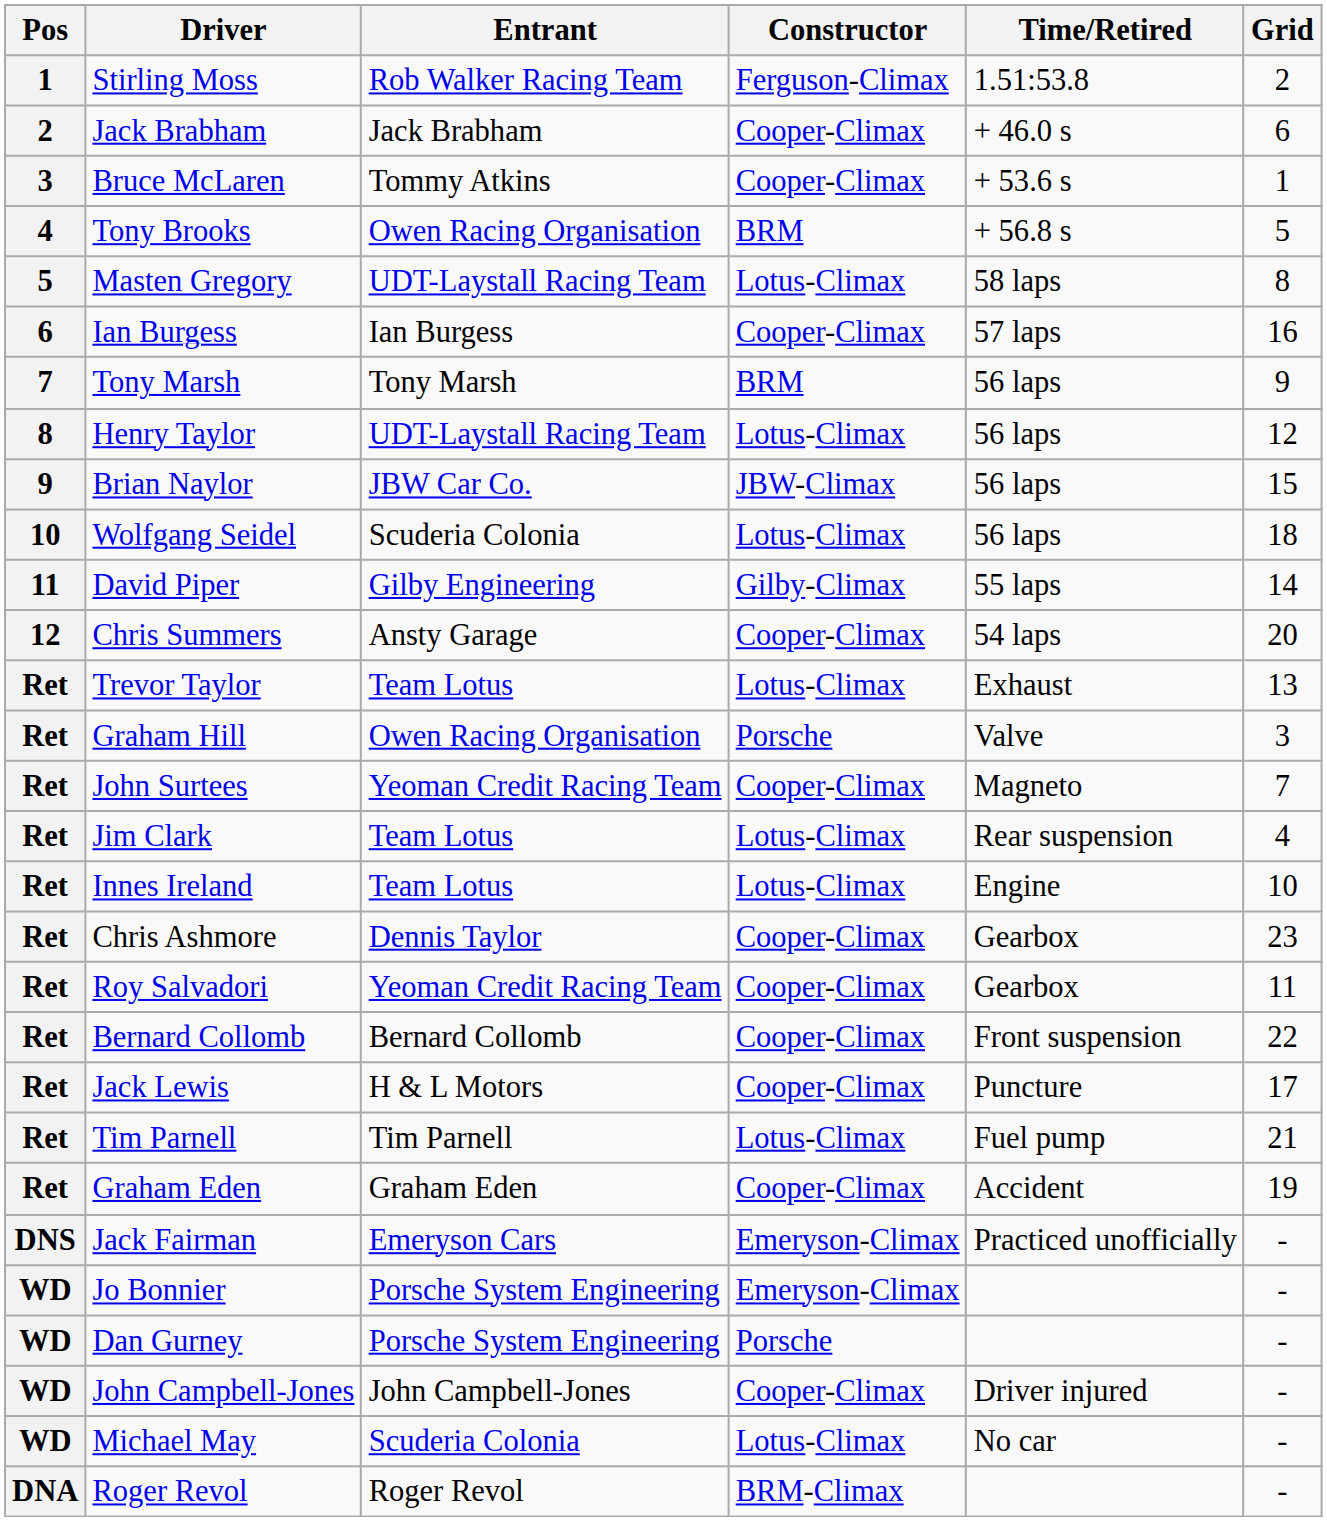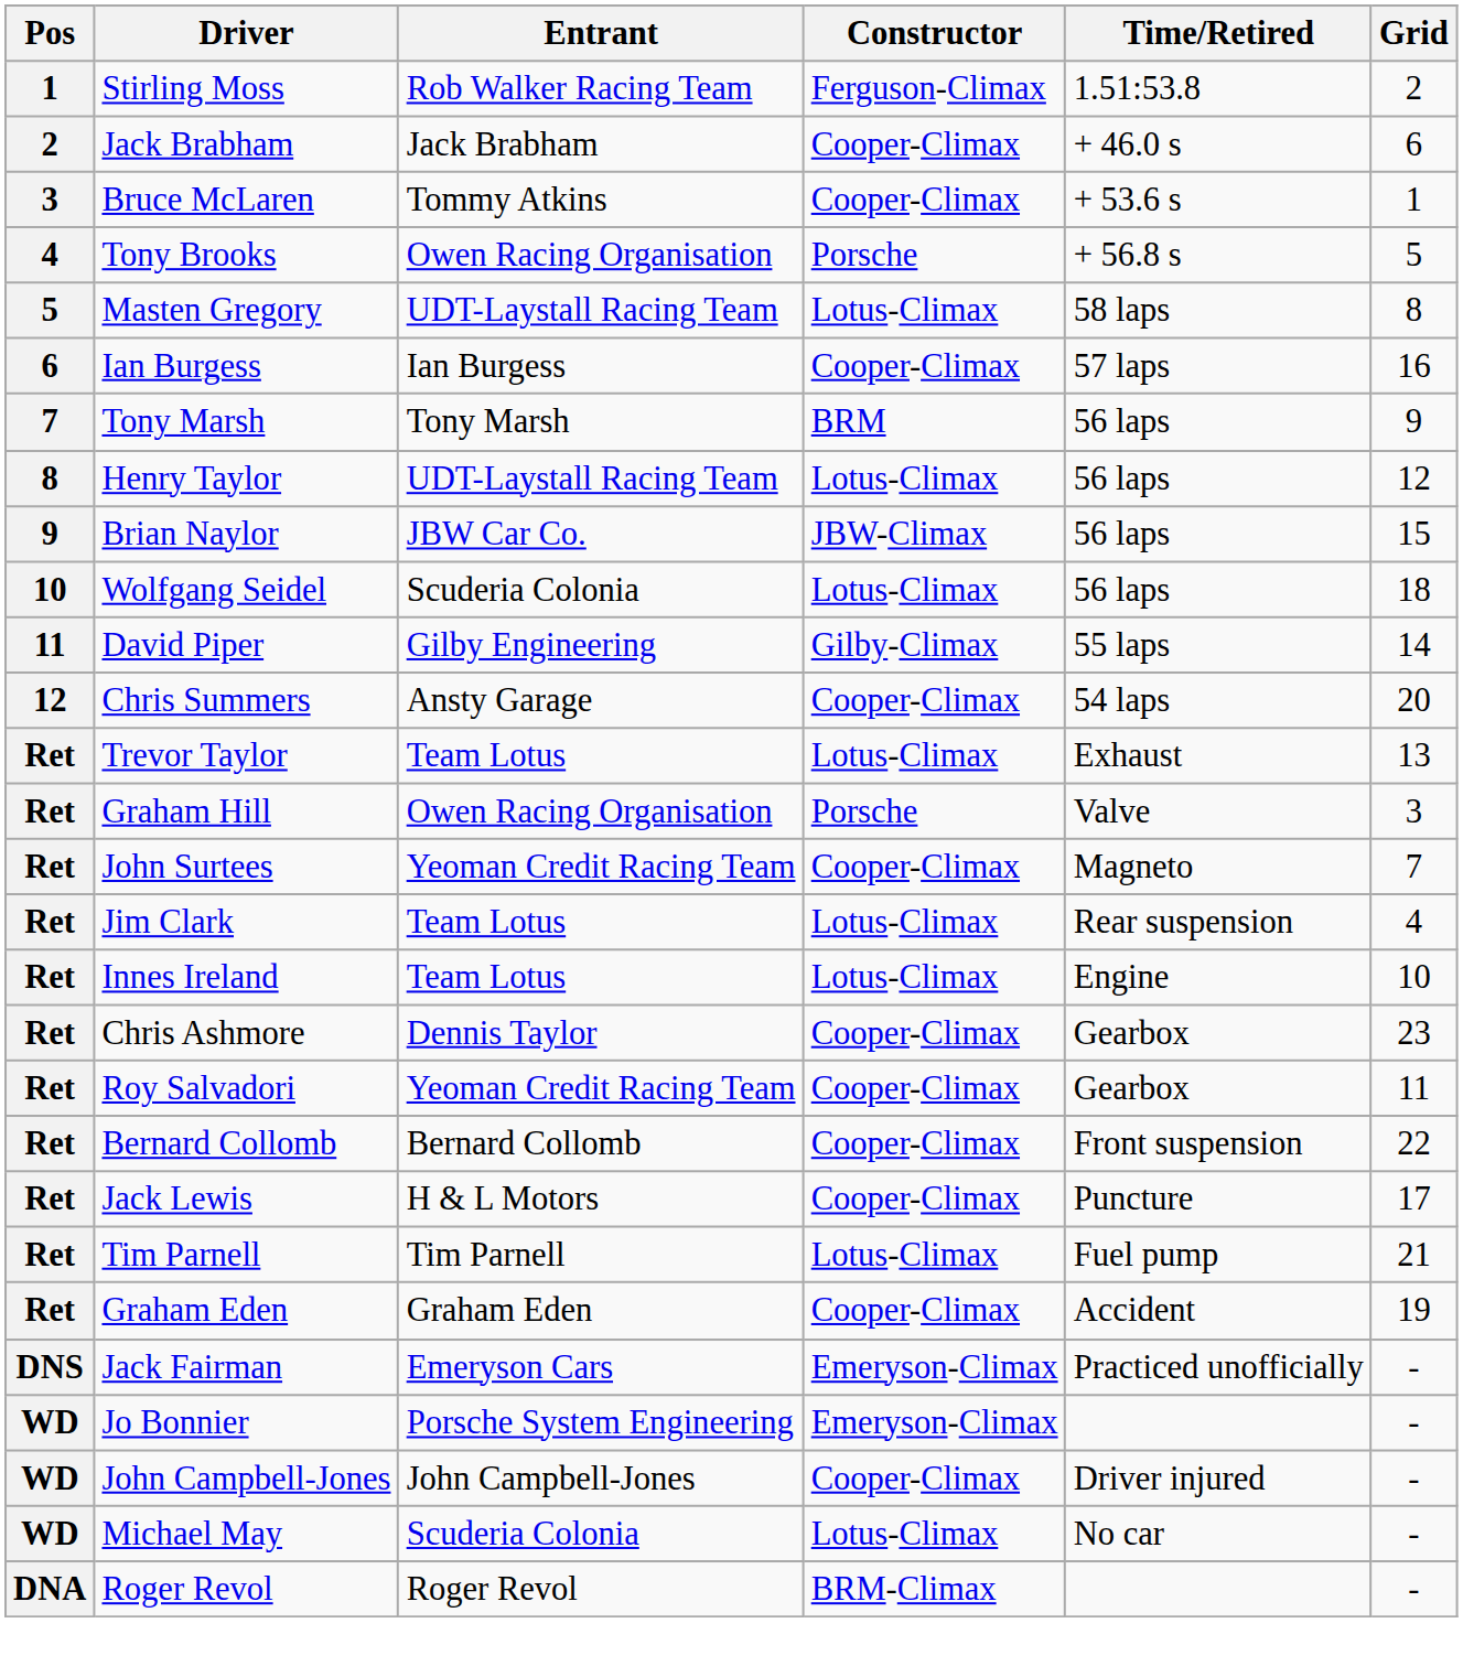Tony Brooks | Constructor: BRM -> Porsche
- row: WD | Dan Gurney | Porsche System Engineering | Porsche | -
